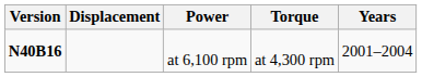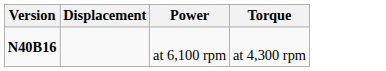- column: Years | 2001–2004
